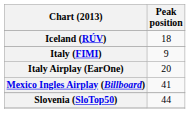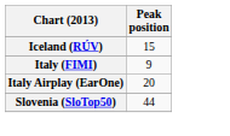Iceland (RÚV) | Peak position: 18 -> 15
- row: Mexico Ingles Airplay (Billboard) | 41
